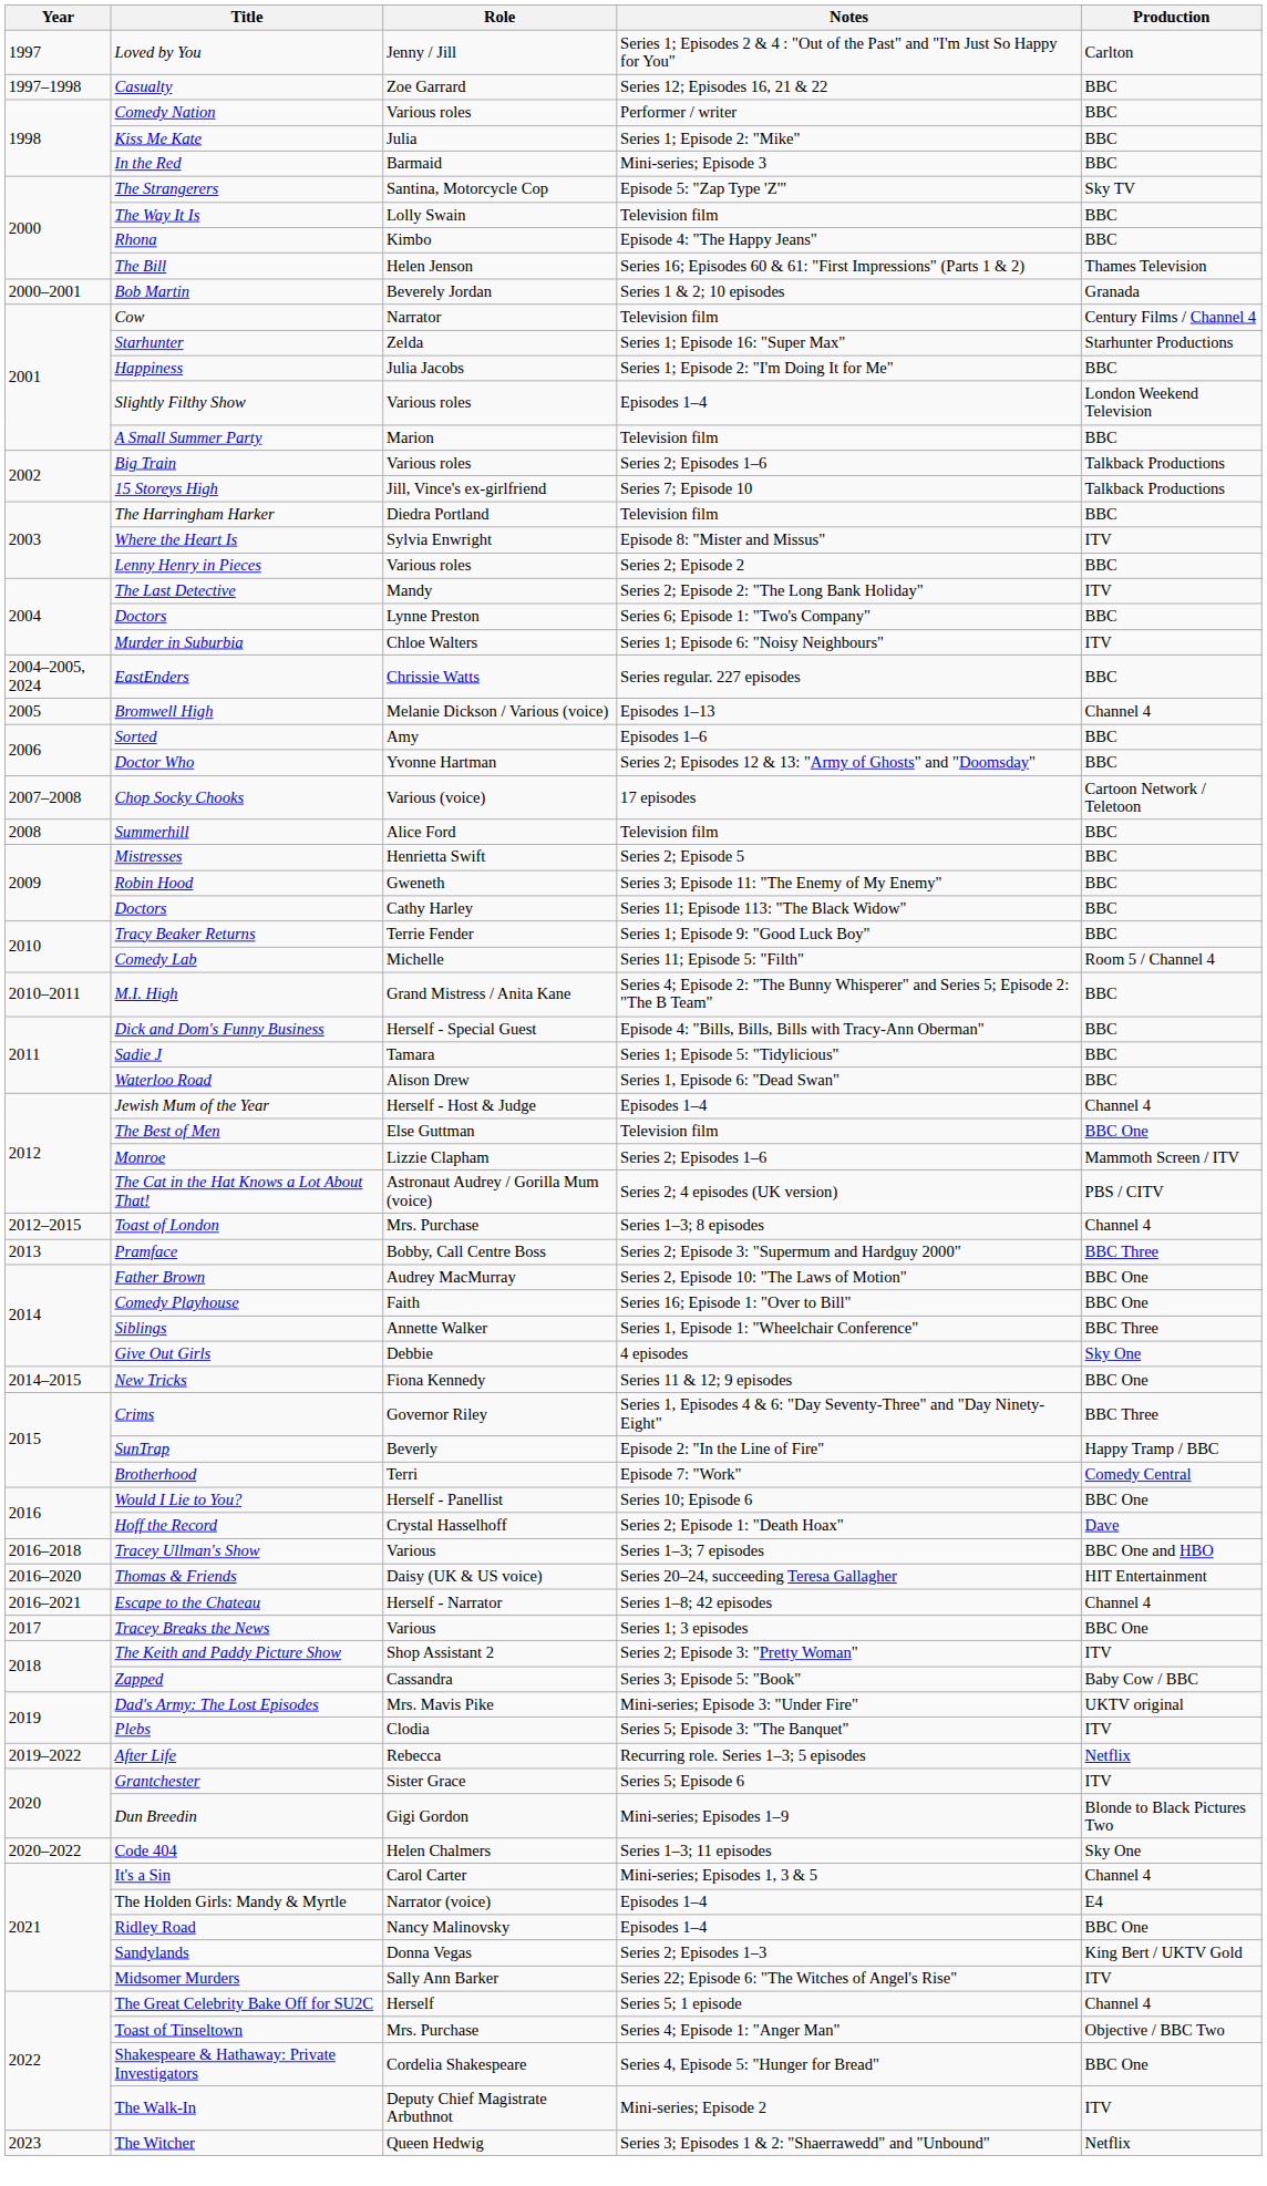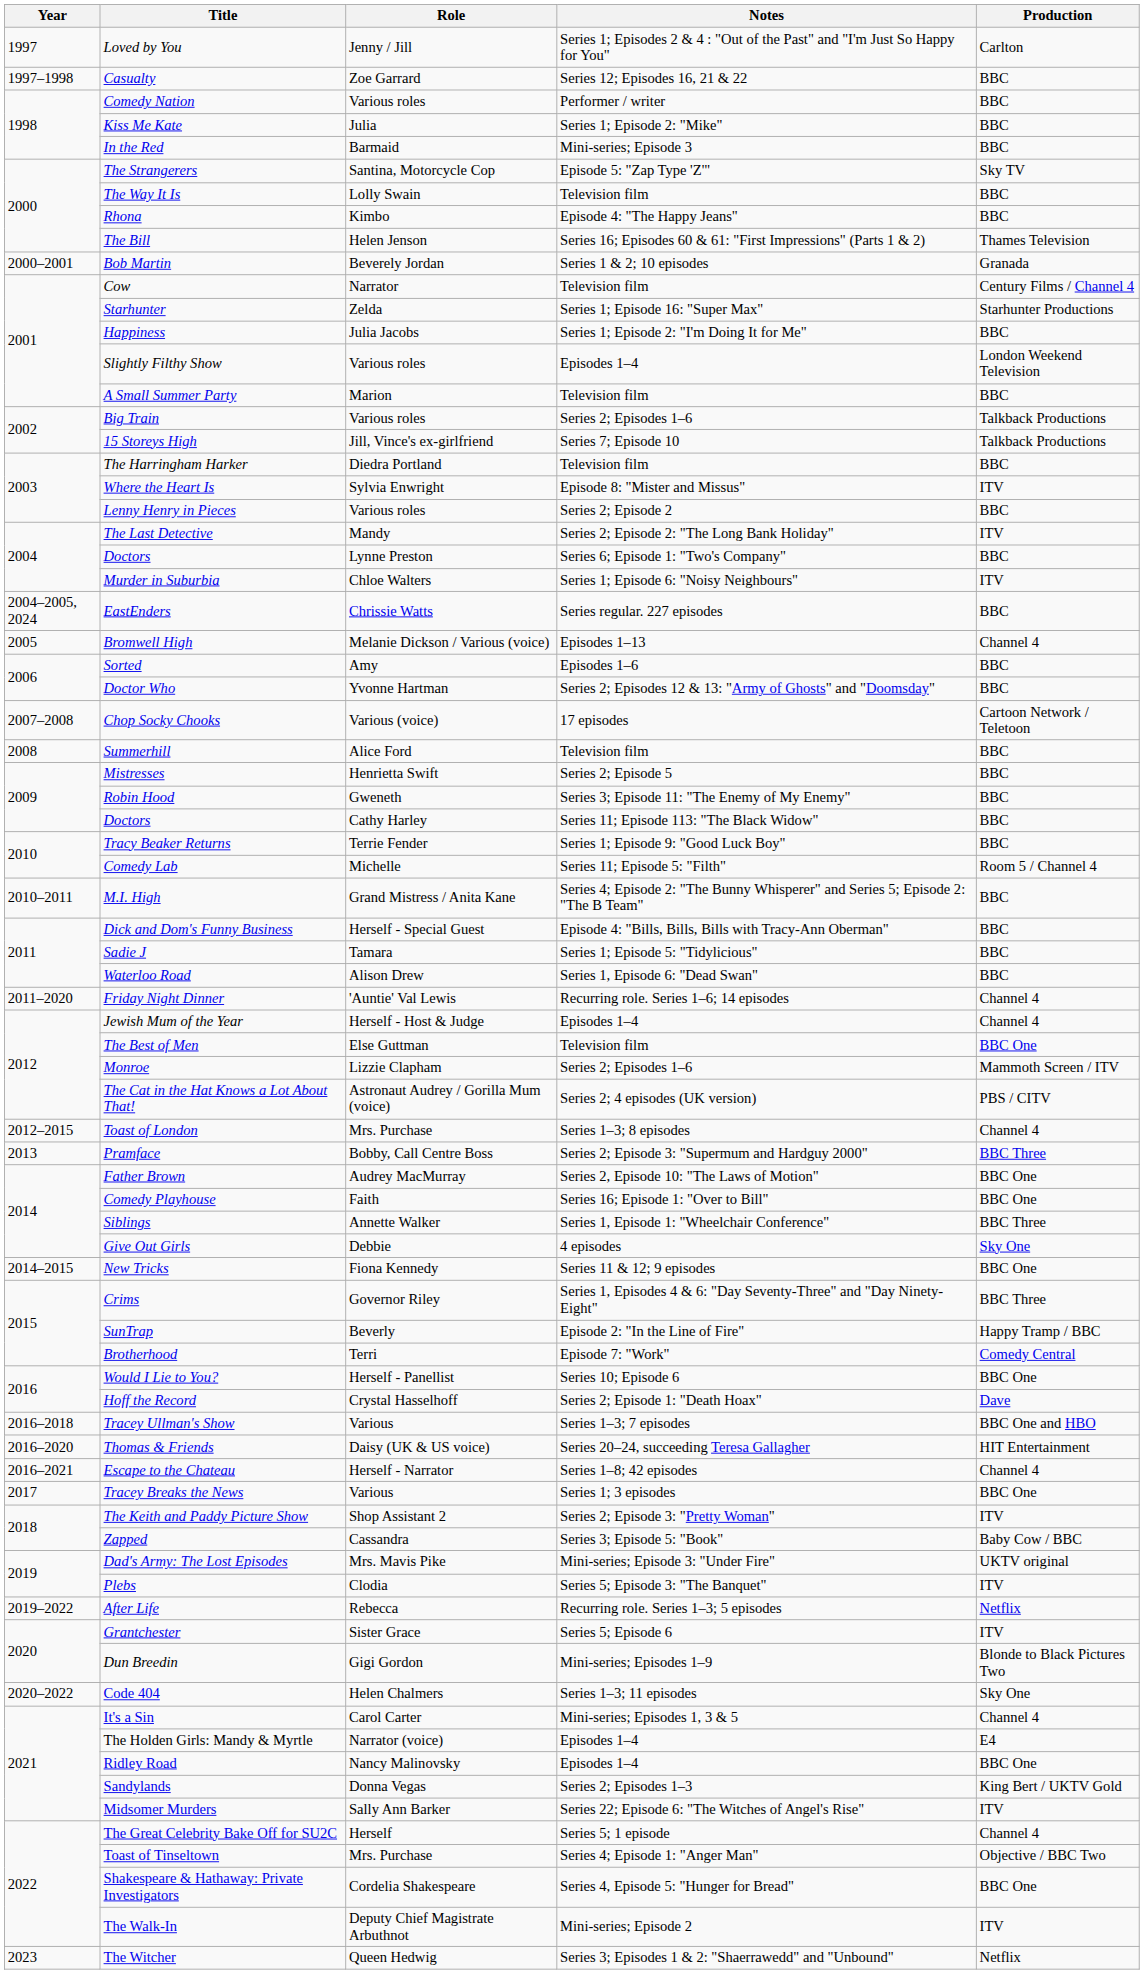+ row: 2011–2020 | Friday Night Dinner | 'Auntie' Val Lewis | Recurring role. Series 1–6; 14 episodes | Channel 4
